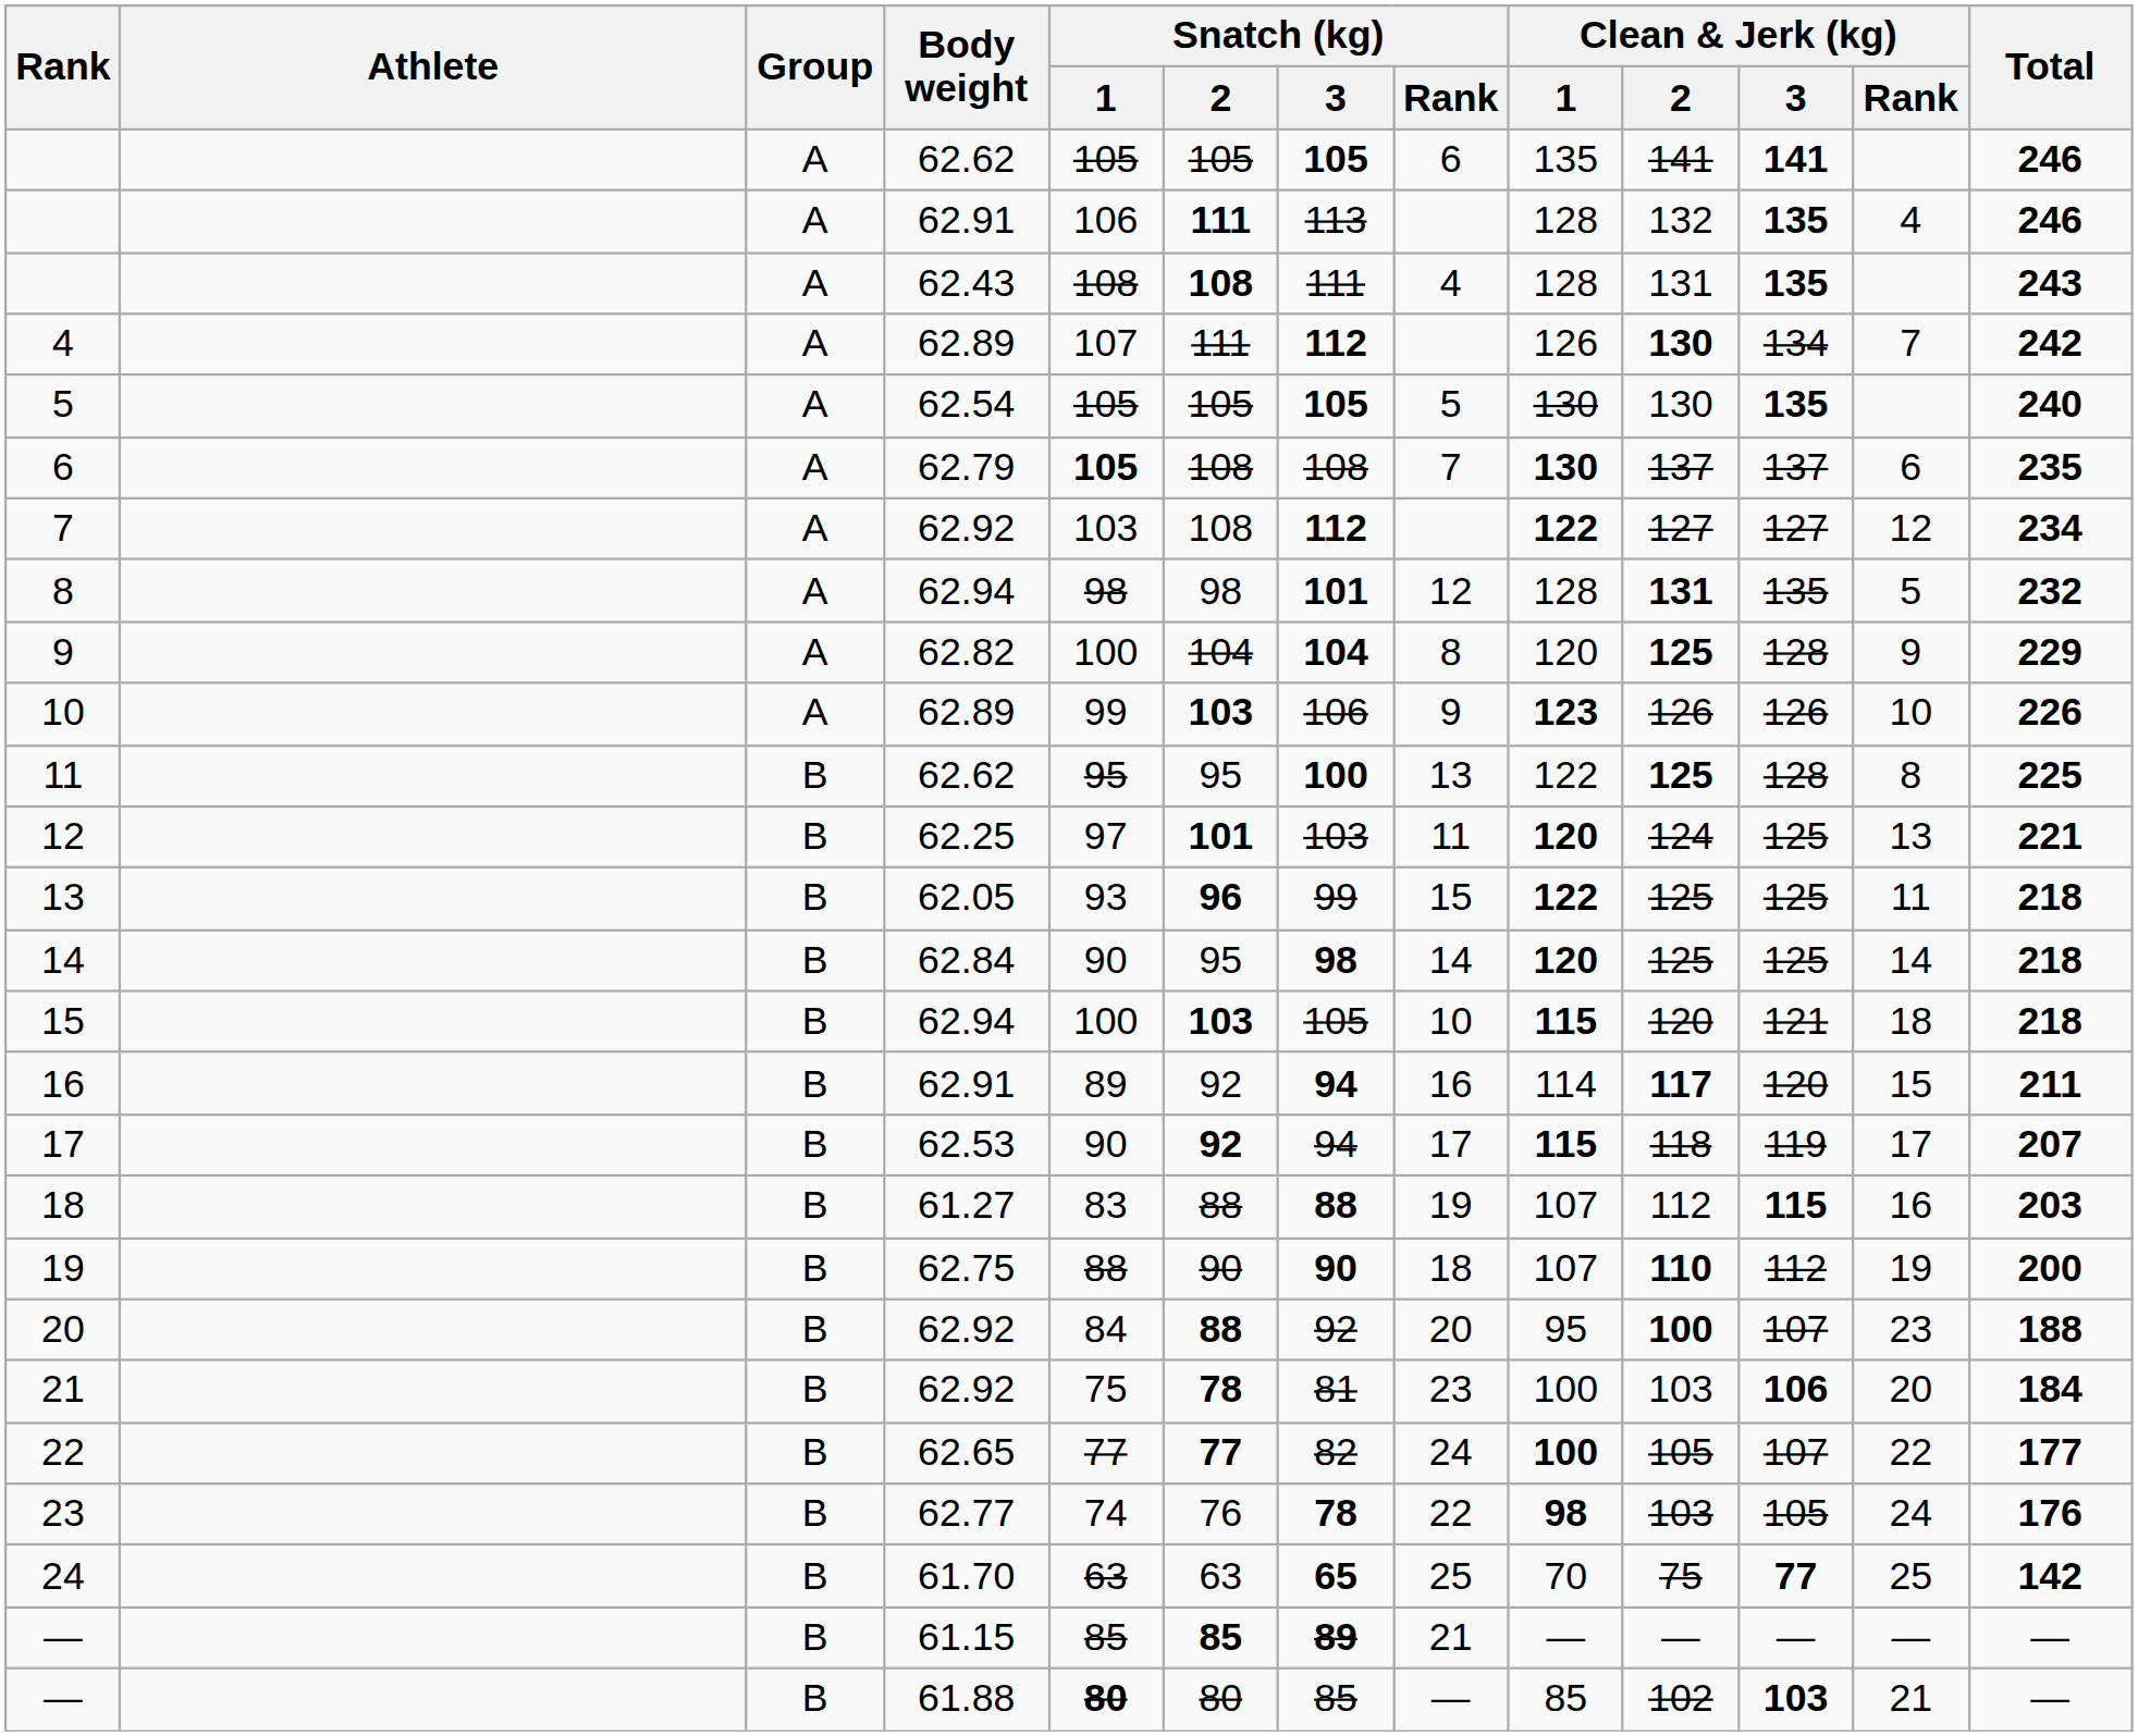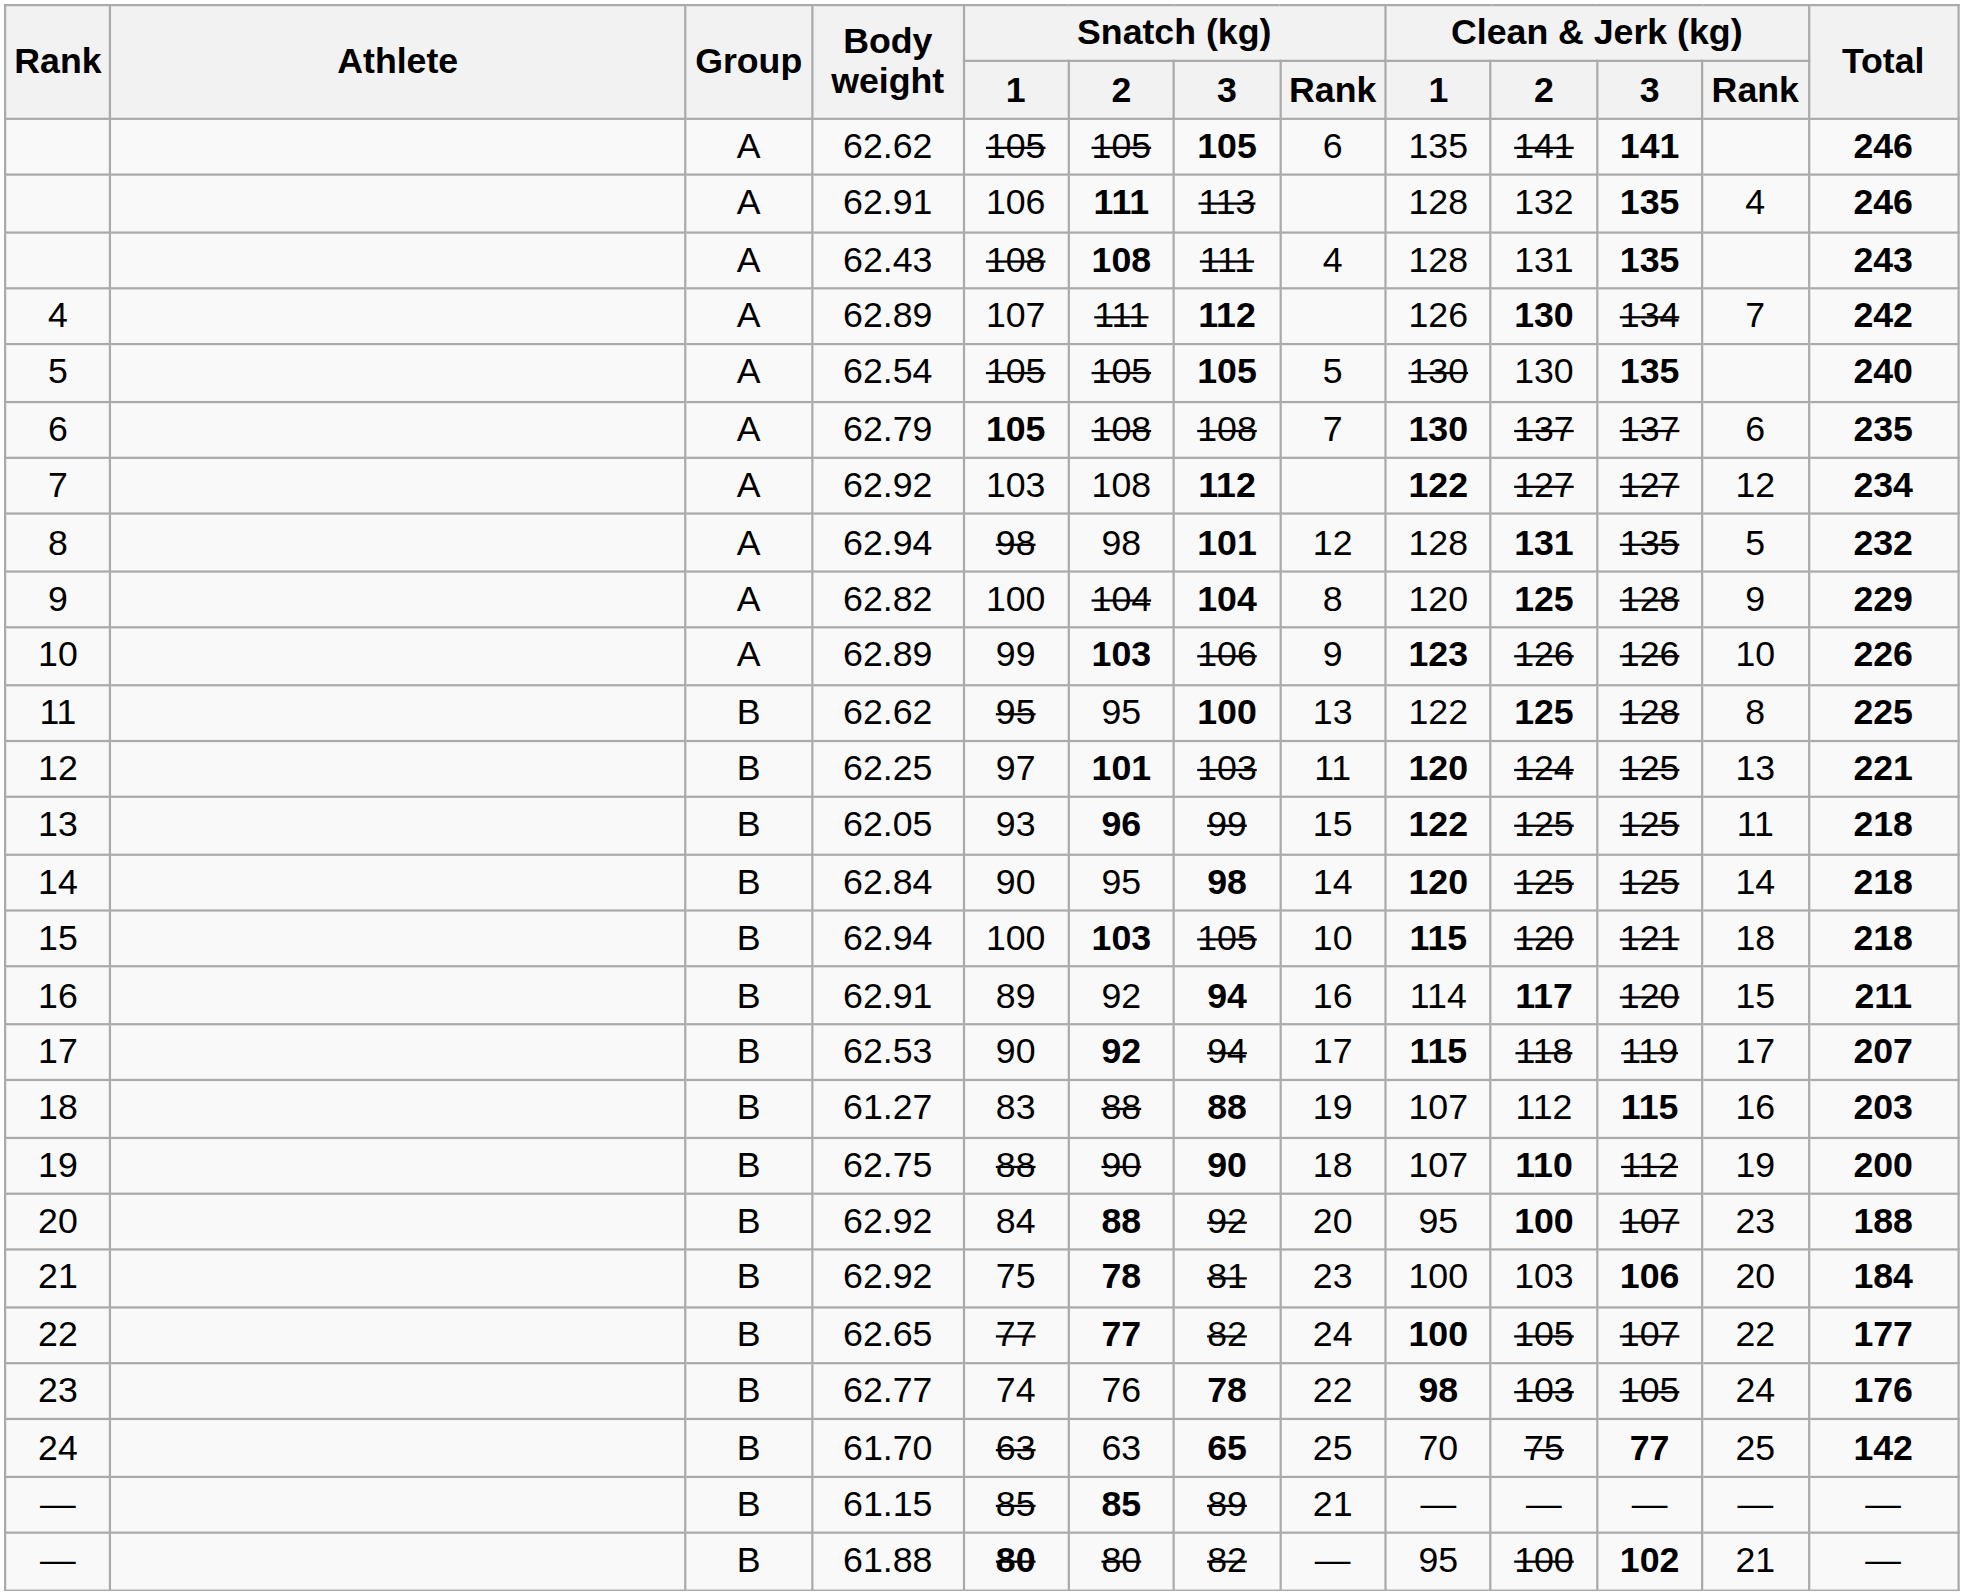— / 61.15 | Snatch (kg) / 3: bold -> normal
— / 61.88 | Snatch (kg) / 3: 85 -> 82
— / 61.88 | Clean & Jerk (kg) / 1: 85 -> 95
— / 61.88 | Clean & Jerk (kg) / 2: 102 -> 100
— / 61.88 | Clean & Jerk (kg) / 3: 103 -> 102
